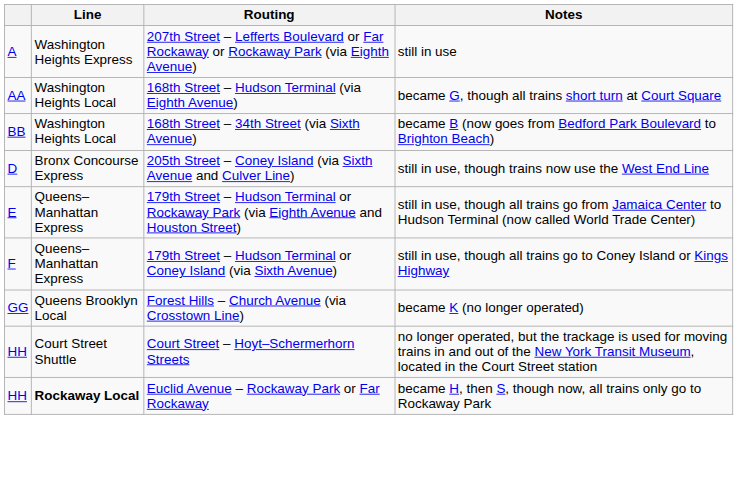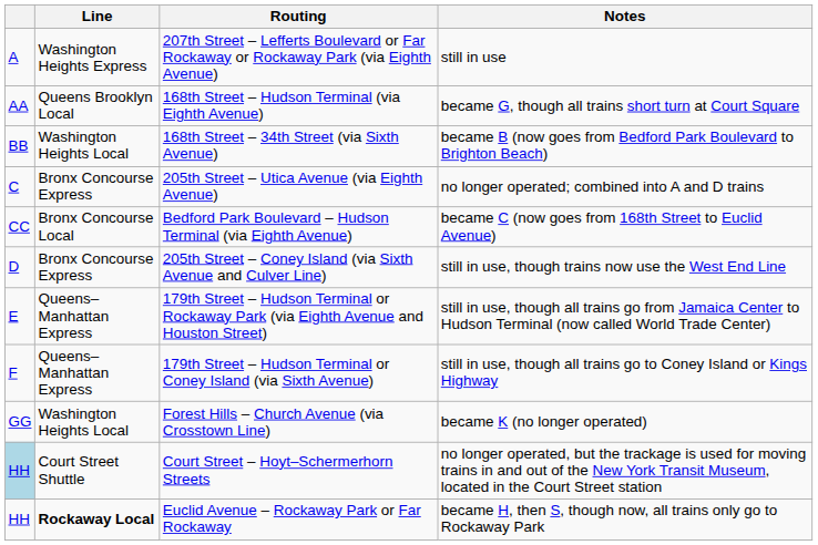168th Street – Hudson Terminal (via Eighth Avenue) | Line: Washington Heights Local -> Queens Brooklyn Local
+ row: C | Bronx Concourse Express | 205th Street – Utica Avenue (via Eighth Avenue) | no longer operated; combined into A and D trains
+ row: CC | Bronx Concourse Local | Bedford Park Boulevard – Hudson Terminal (via Eighth Avenue) | became C (now goes from 168th Street to Euclid Avenue)
Forest Hills – Church Avenue (via Crosstown Line) | Line: Queens Brooklyn Local -> Washington Heights Local
Court Street – Hoyt–Schermerhorn Streets | column 1: no background -> lightblue background
